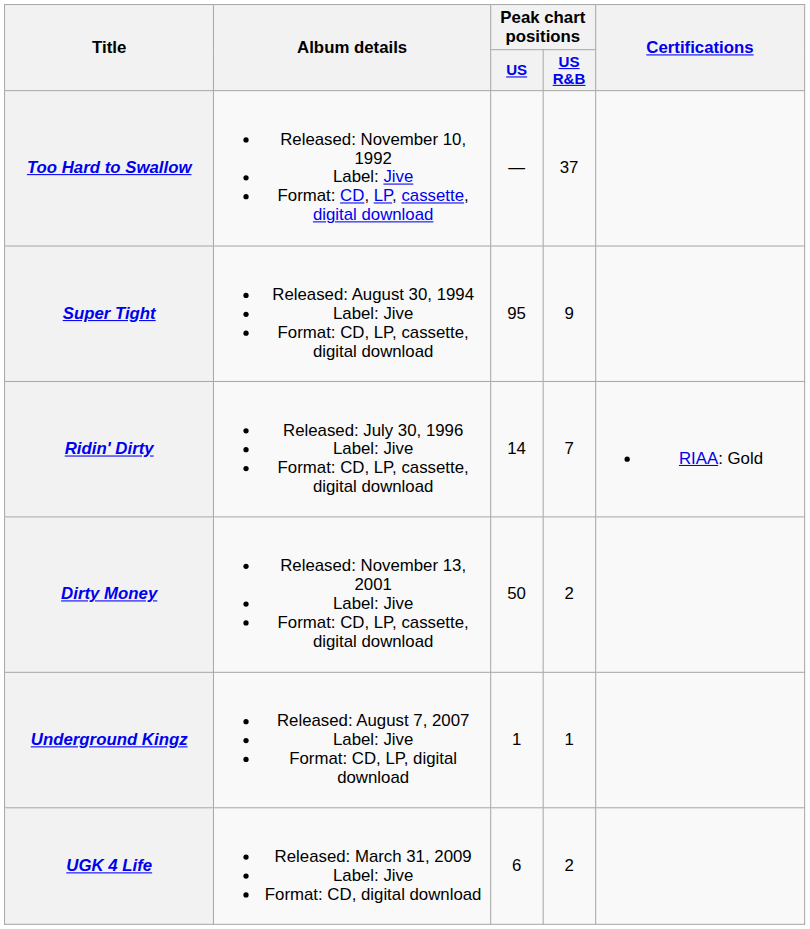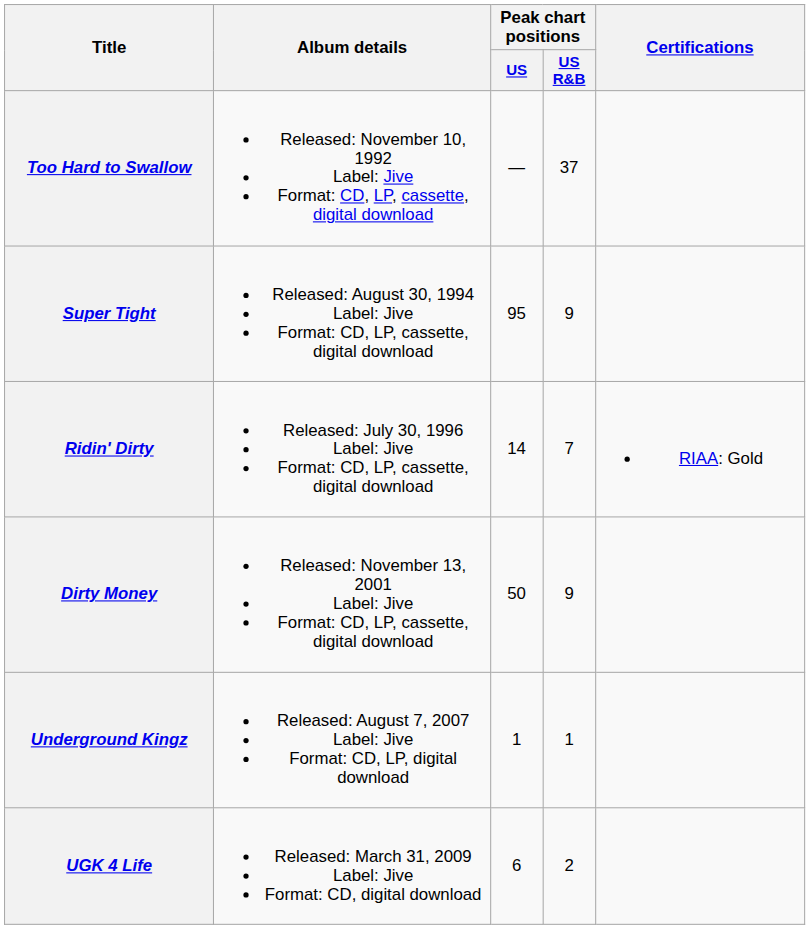Dirty Money | Peak chart positions / US R&B: 2 -> 9
